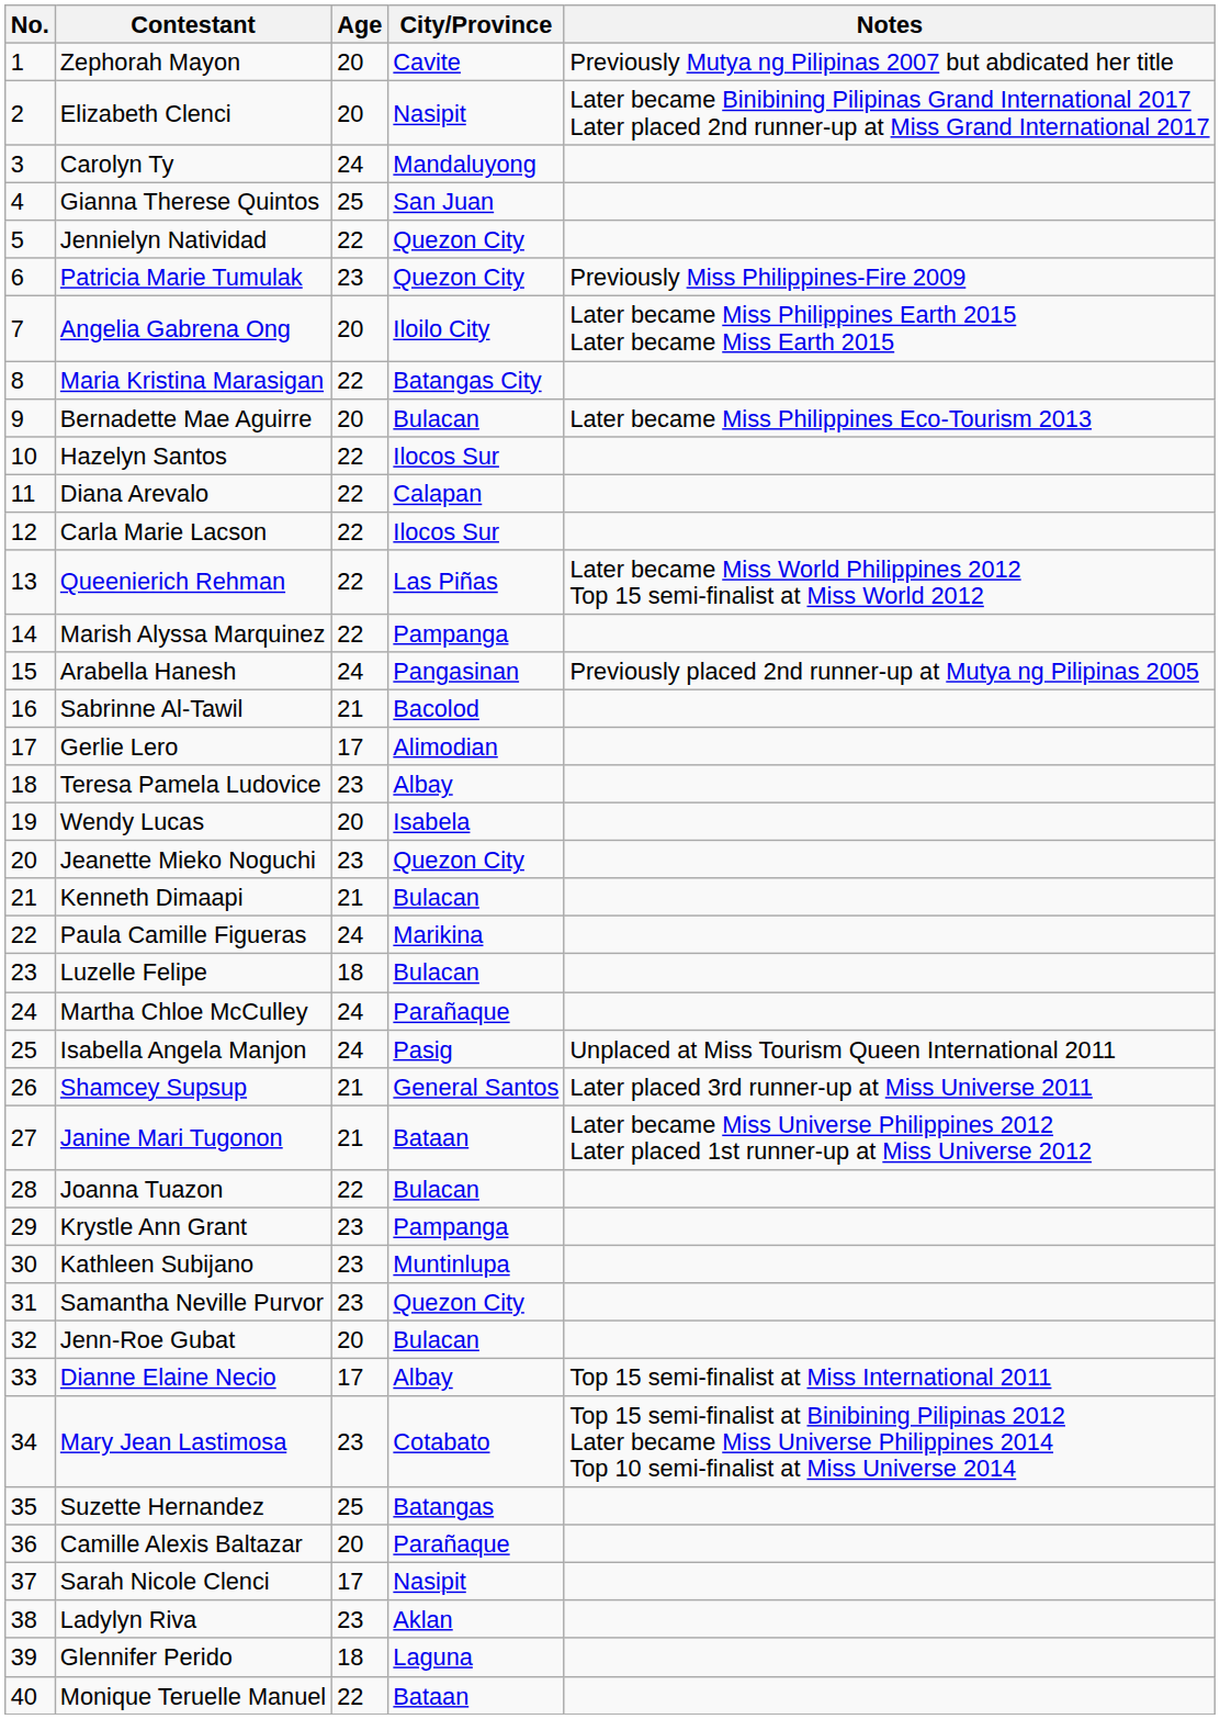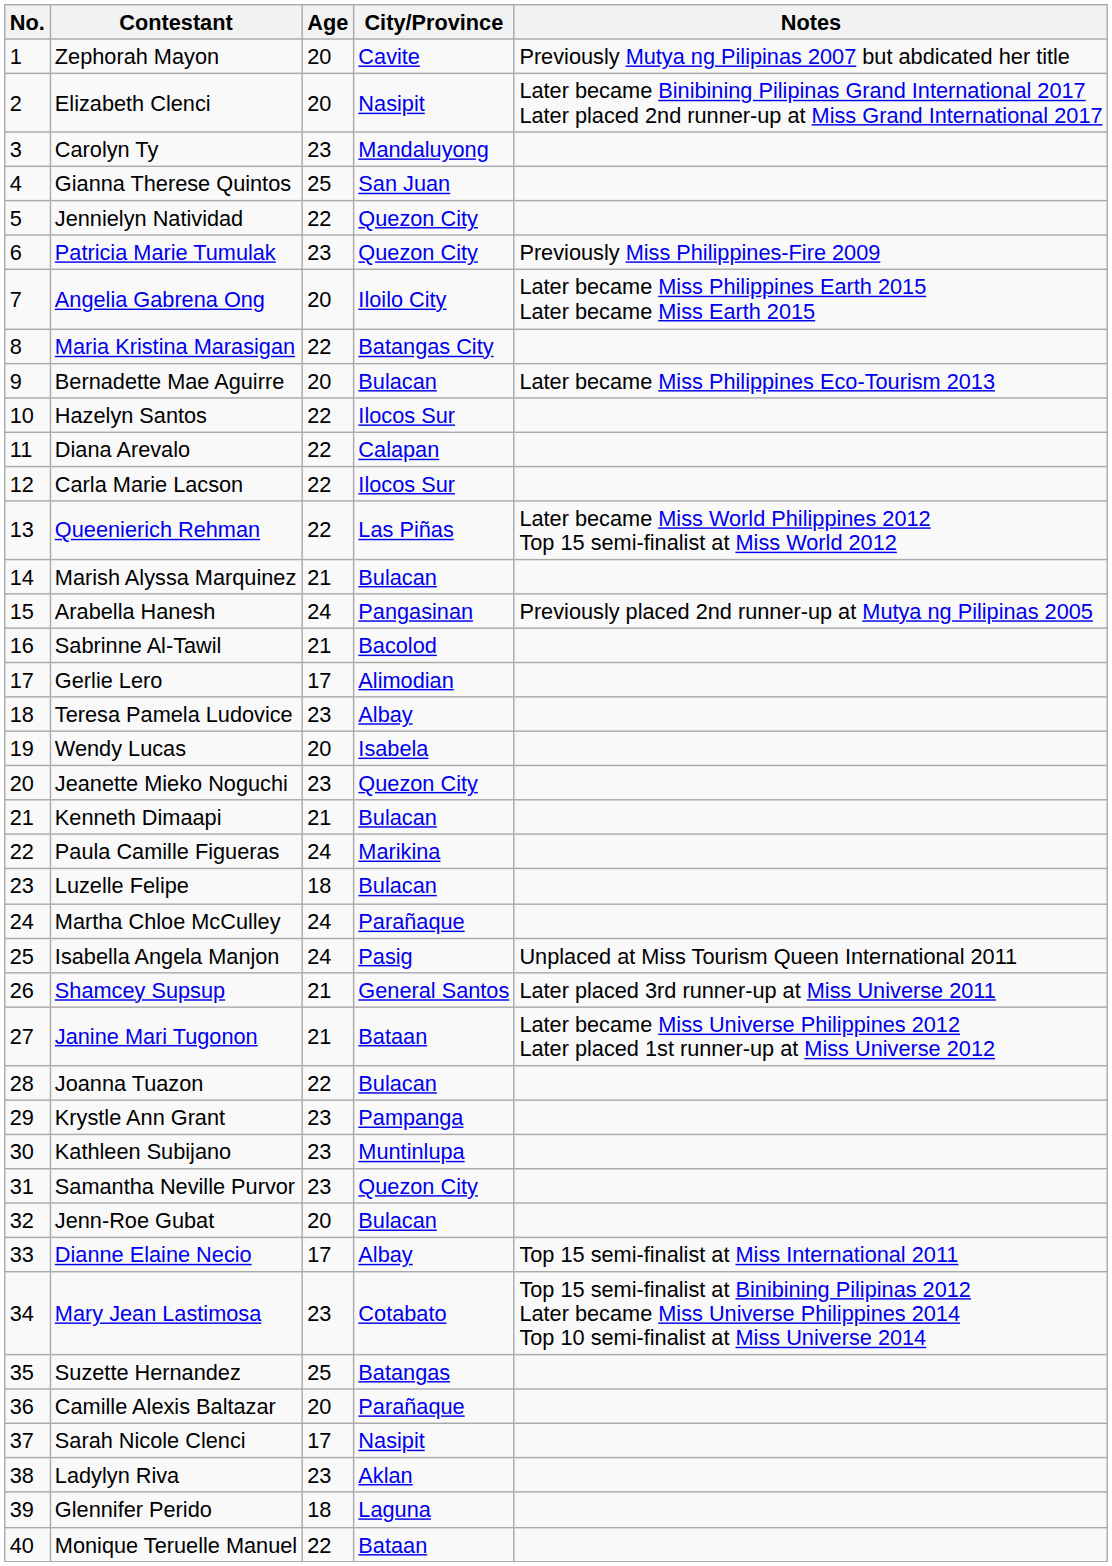Carolyn Ty | Age: 24 -> 23
Marish Alyssa Marquinez | Age: 22 -> 21
Marish Alyssa Marquinez | City/Province: Pampanga -> Bulacan
